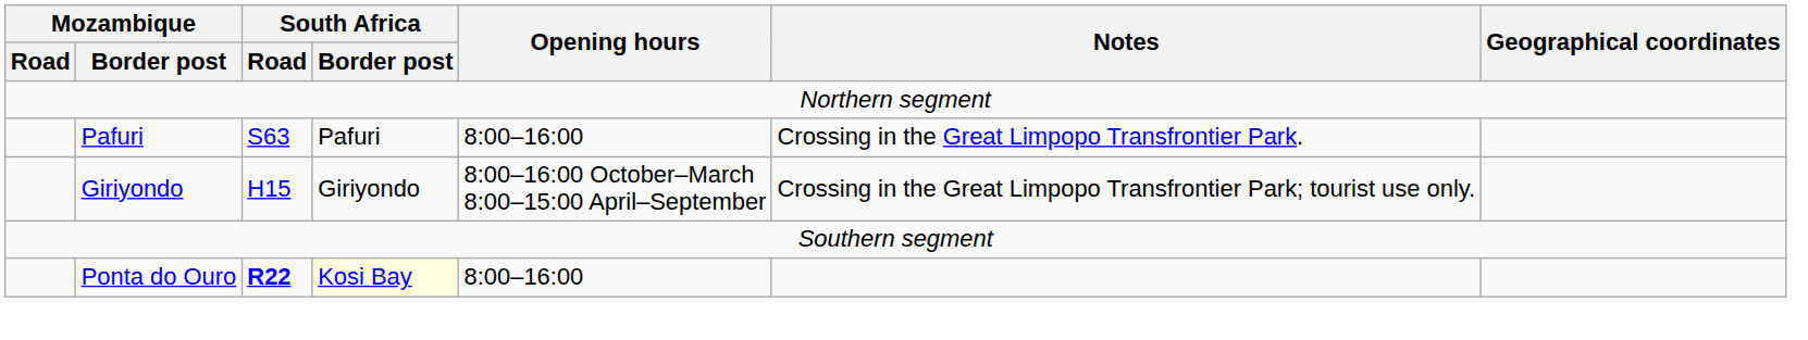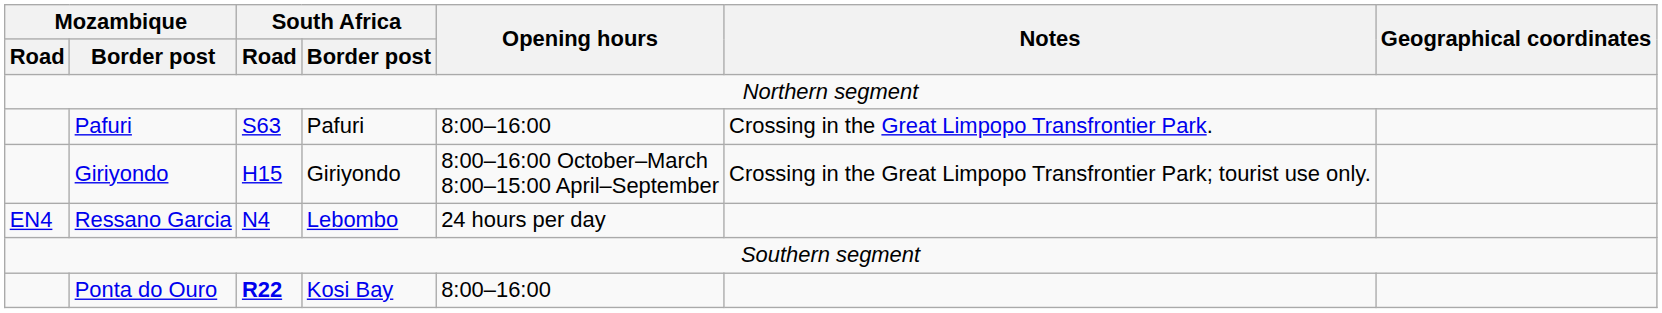+ row: EN4 | Ressano Garcia | N4 | Lebombo | 24 hours per day
Ponta do Ouro | South Africa / Border post: lightyellow background -> no background
